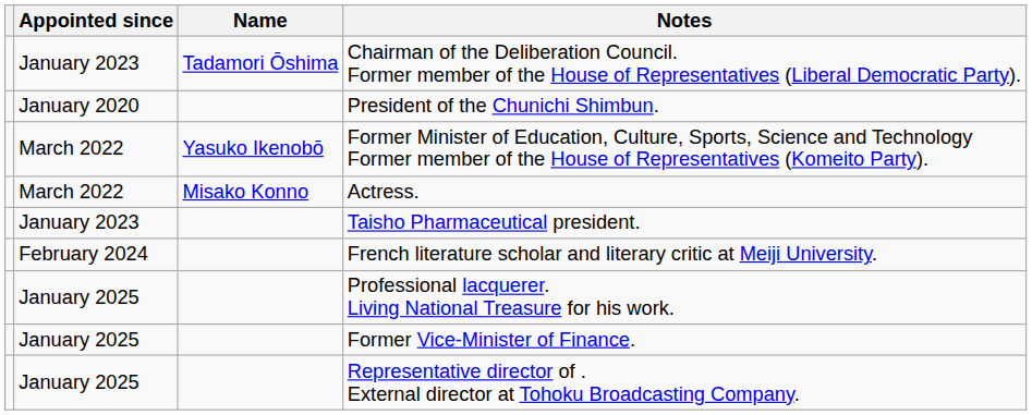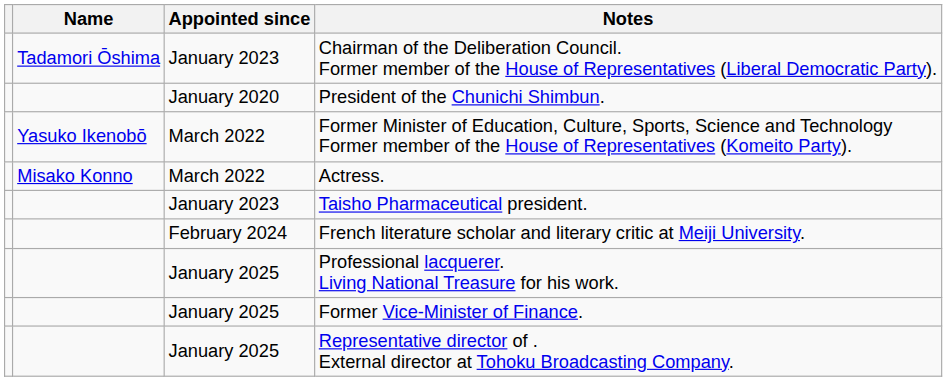columns swapped: Name <-> Appointed since
